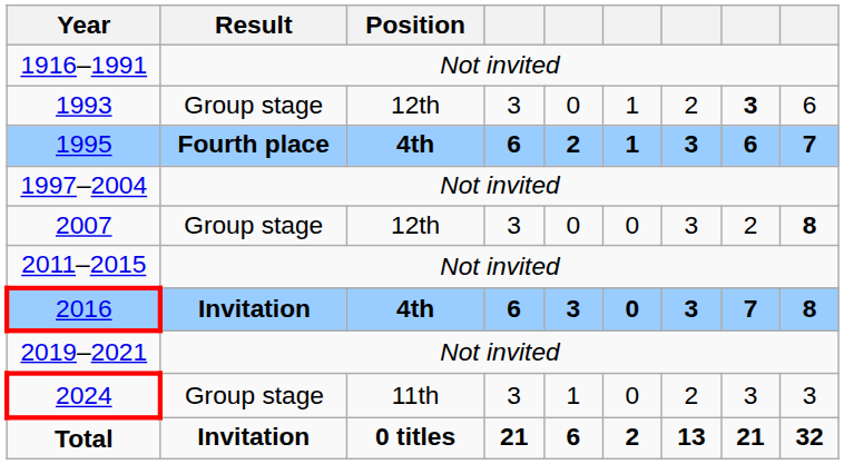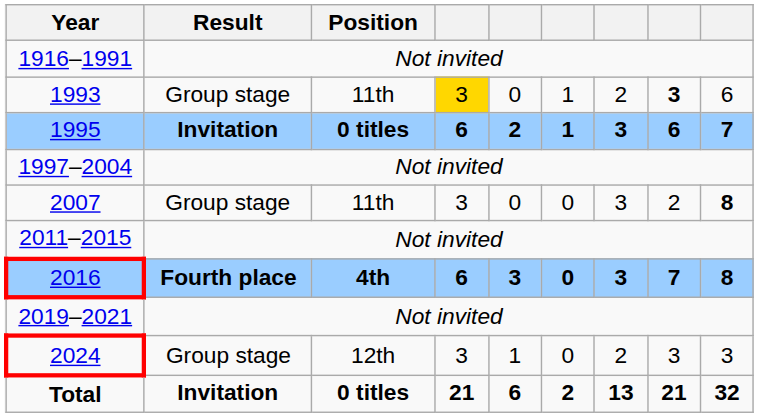1993 | Position: 12th -> 11th
1993 | column 4: no background -> gold background
1995 | Result: Fourth place -> Invitation
1995 | Position: 4th -> 0 titles
2007 | Position: 12th -> 11th
2016 | Result: Invitation -> Fourth place
2024 | Position: 11th -> 12th
